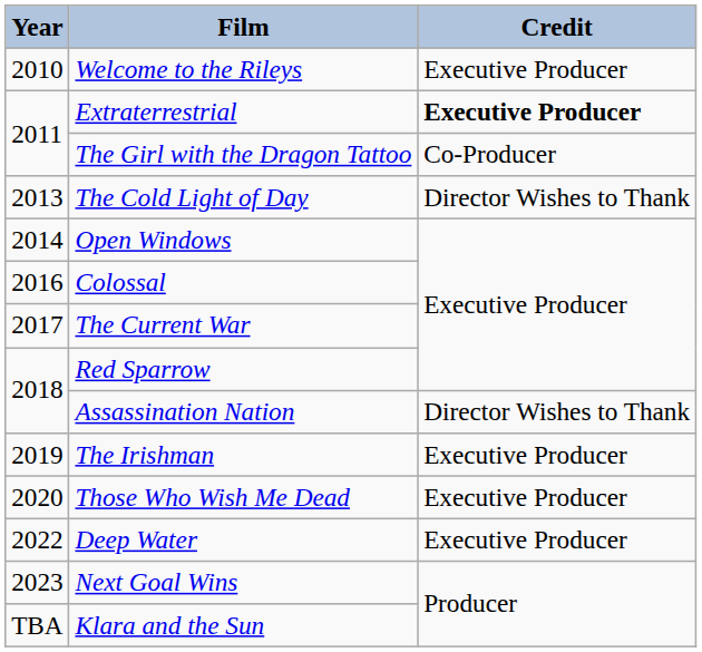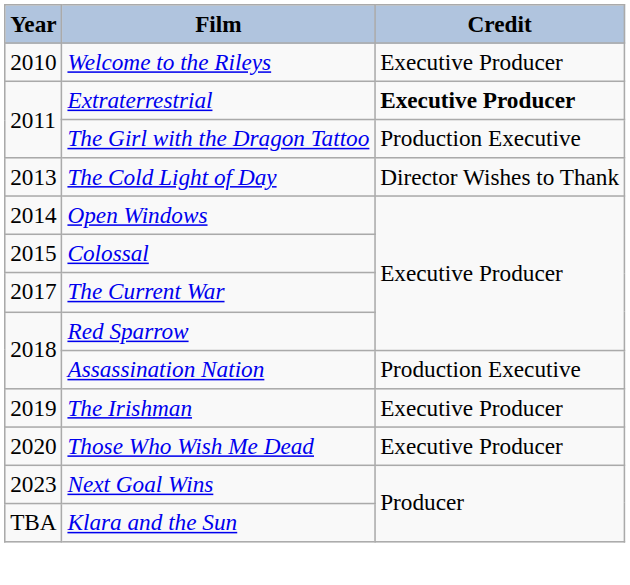The Girl with the Dragon Tattoo | Credit: Co-Producer -> Production Executive
Colossal | Year: 2016 -> 2015
Assassination Nation | Credit: Director Wishes to Thank -> Production Executive
- row: 2022 | Deep Water | Executive Producer
